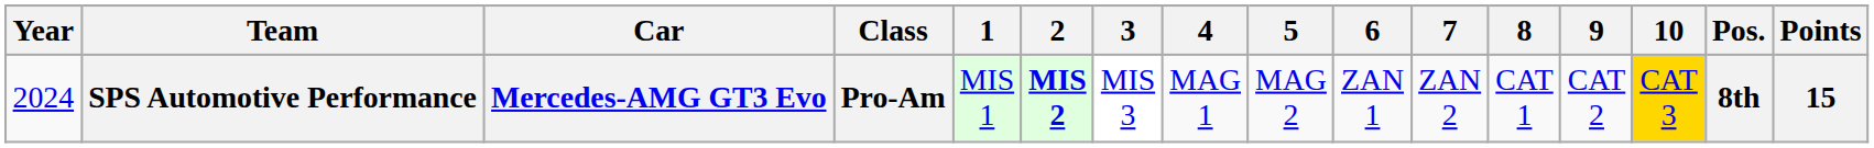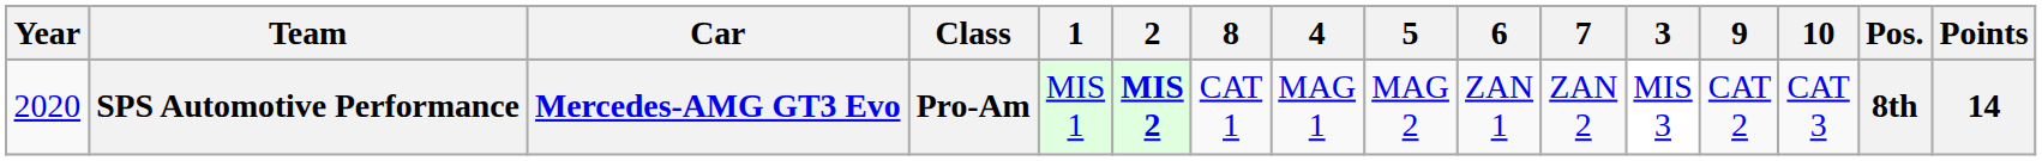columns swapped: 3 <-> 8
SPS Automotive Performance | Year: 2024 -> 2020
SPS Automotive Performance | 10: gold background -> no background
SPS Automotive Performance | Points: 15 -> 14
